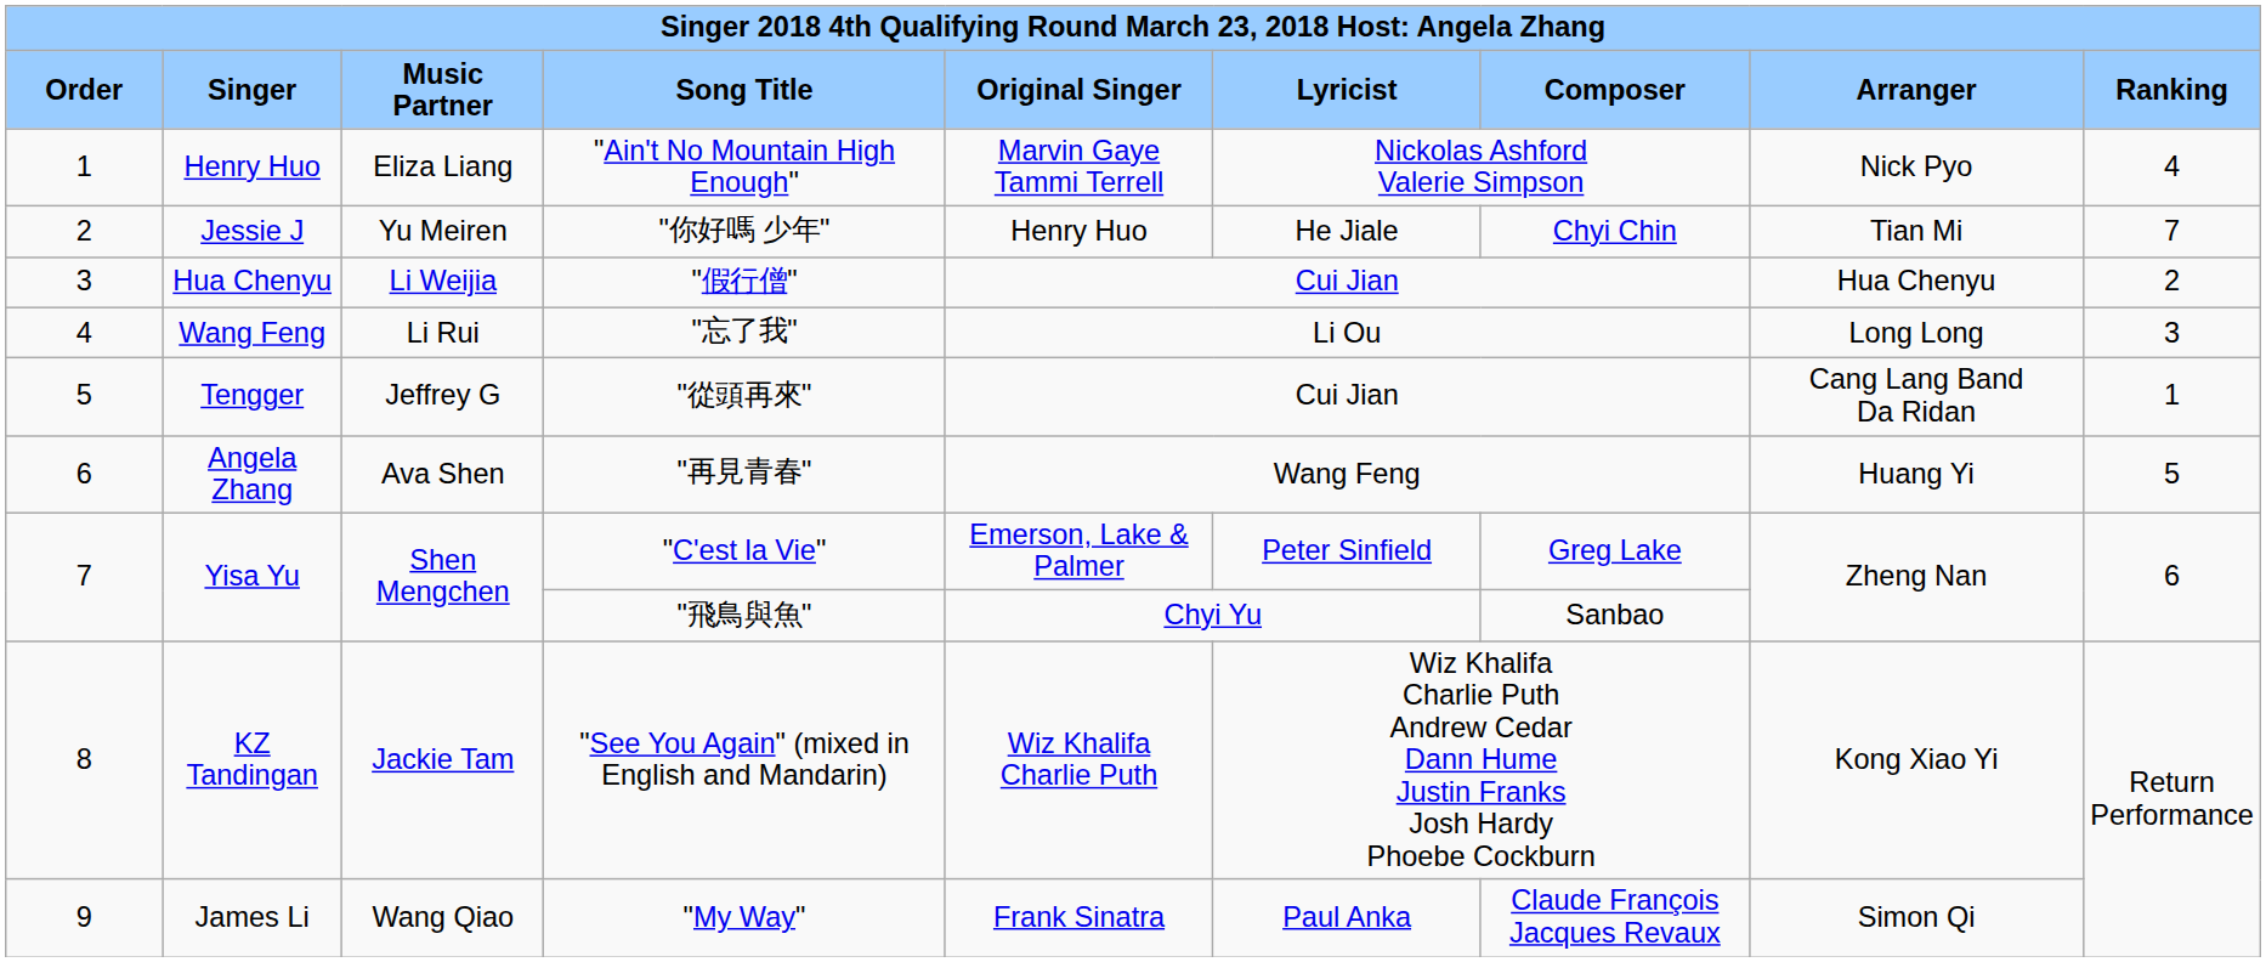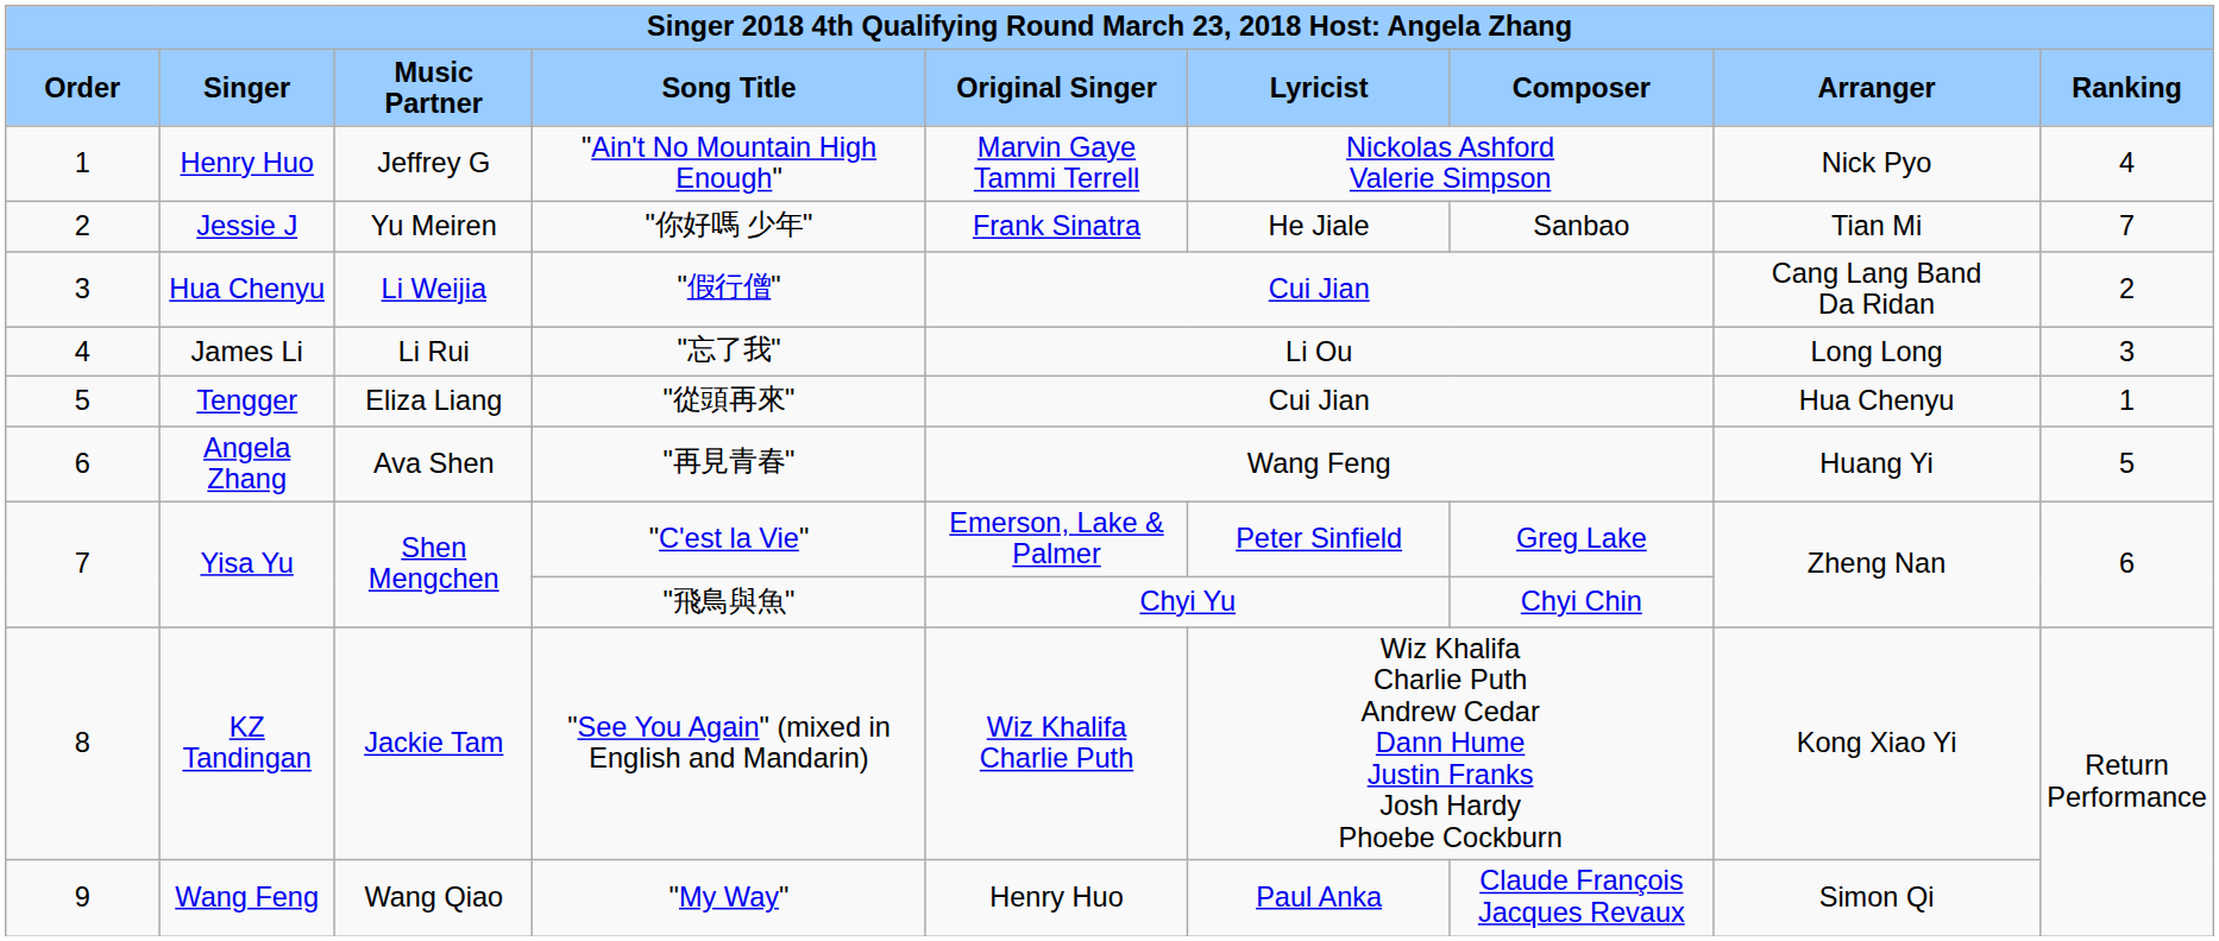"Ain't No Mountain High Enough" | column 3: Eliza Liang -> Jeffrey G
"你好嗎 少年" | column 5: Henry Huo -> Frank Sinatra
"你好嗎 少年" | column 7: Chyi Chin -> Sanbao
"假行僧" | column 8: Hua Chenyu -> Cang Lang Band Da Ridan
"忘了我" | column 2: Wang Feng -> James Li
"從頭再來" | column 3: Jeffrey G -> Eliza Liang
"從頭再來" | column 8: Cang Lang Band Da Ridan -> Hua Chenyu
"飛鳥與魚" | column 7: Sanbao -> Chyi Chin
"My Way" | column 2: James Li -> Wang Feng
"My Way" | column 5: Frank Sinatra -> Henry Huo
